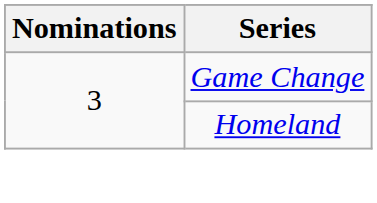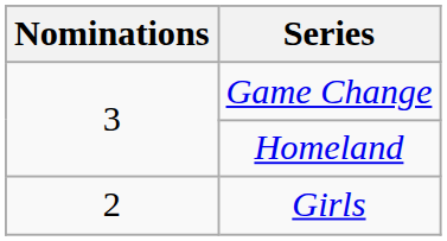+ row: 2 | Girls
